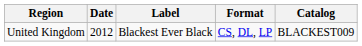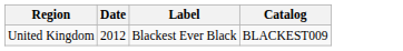- column: Format | CS, DL, LP
